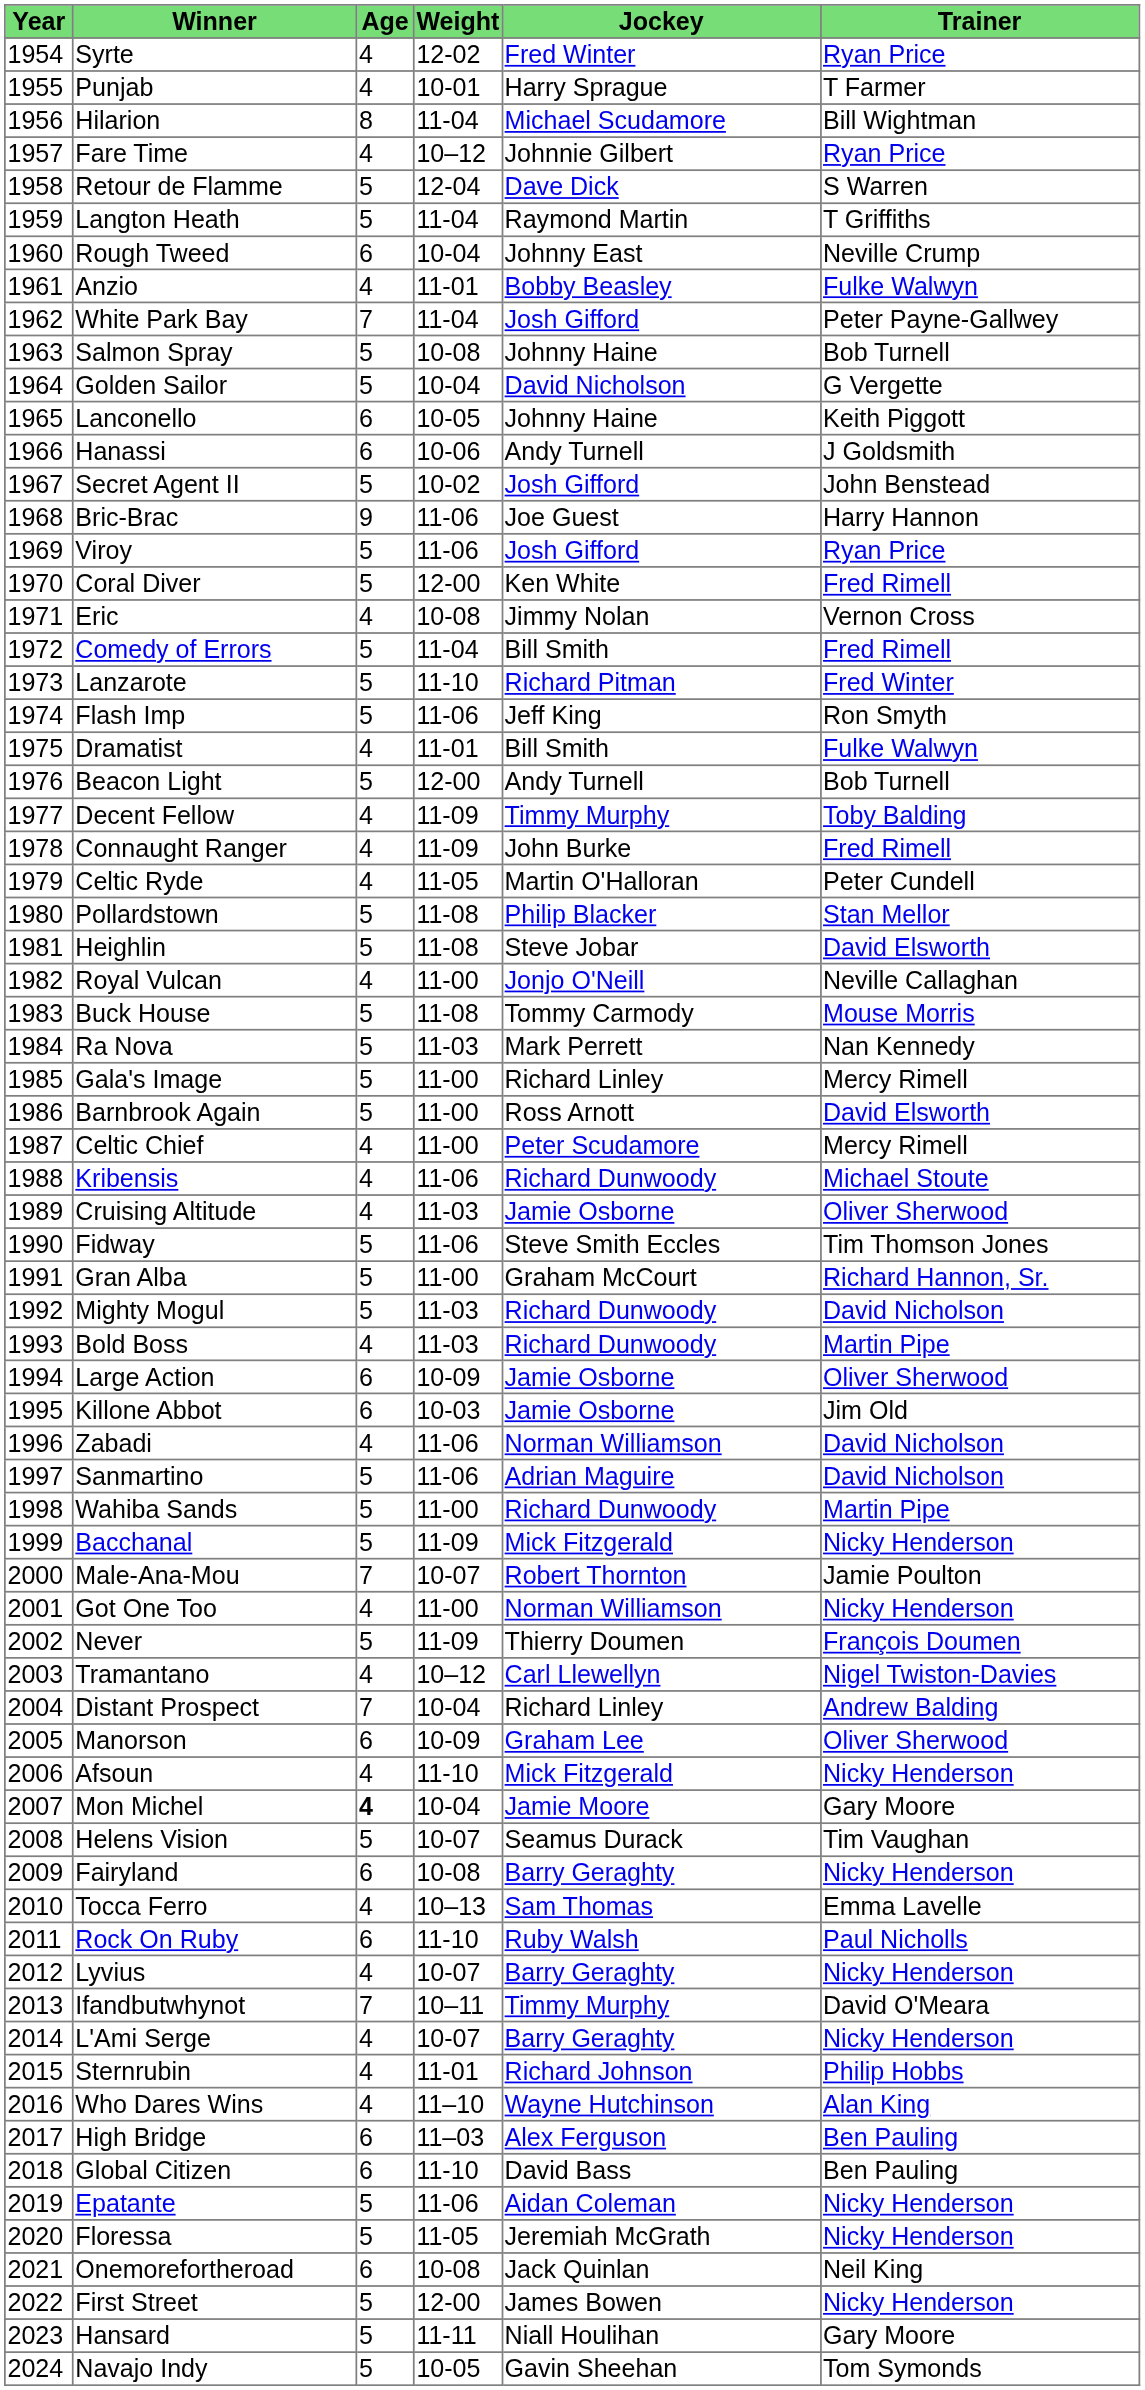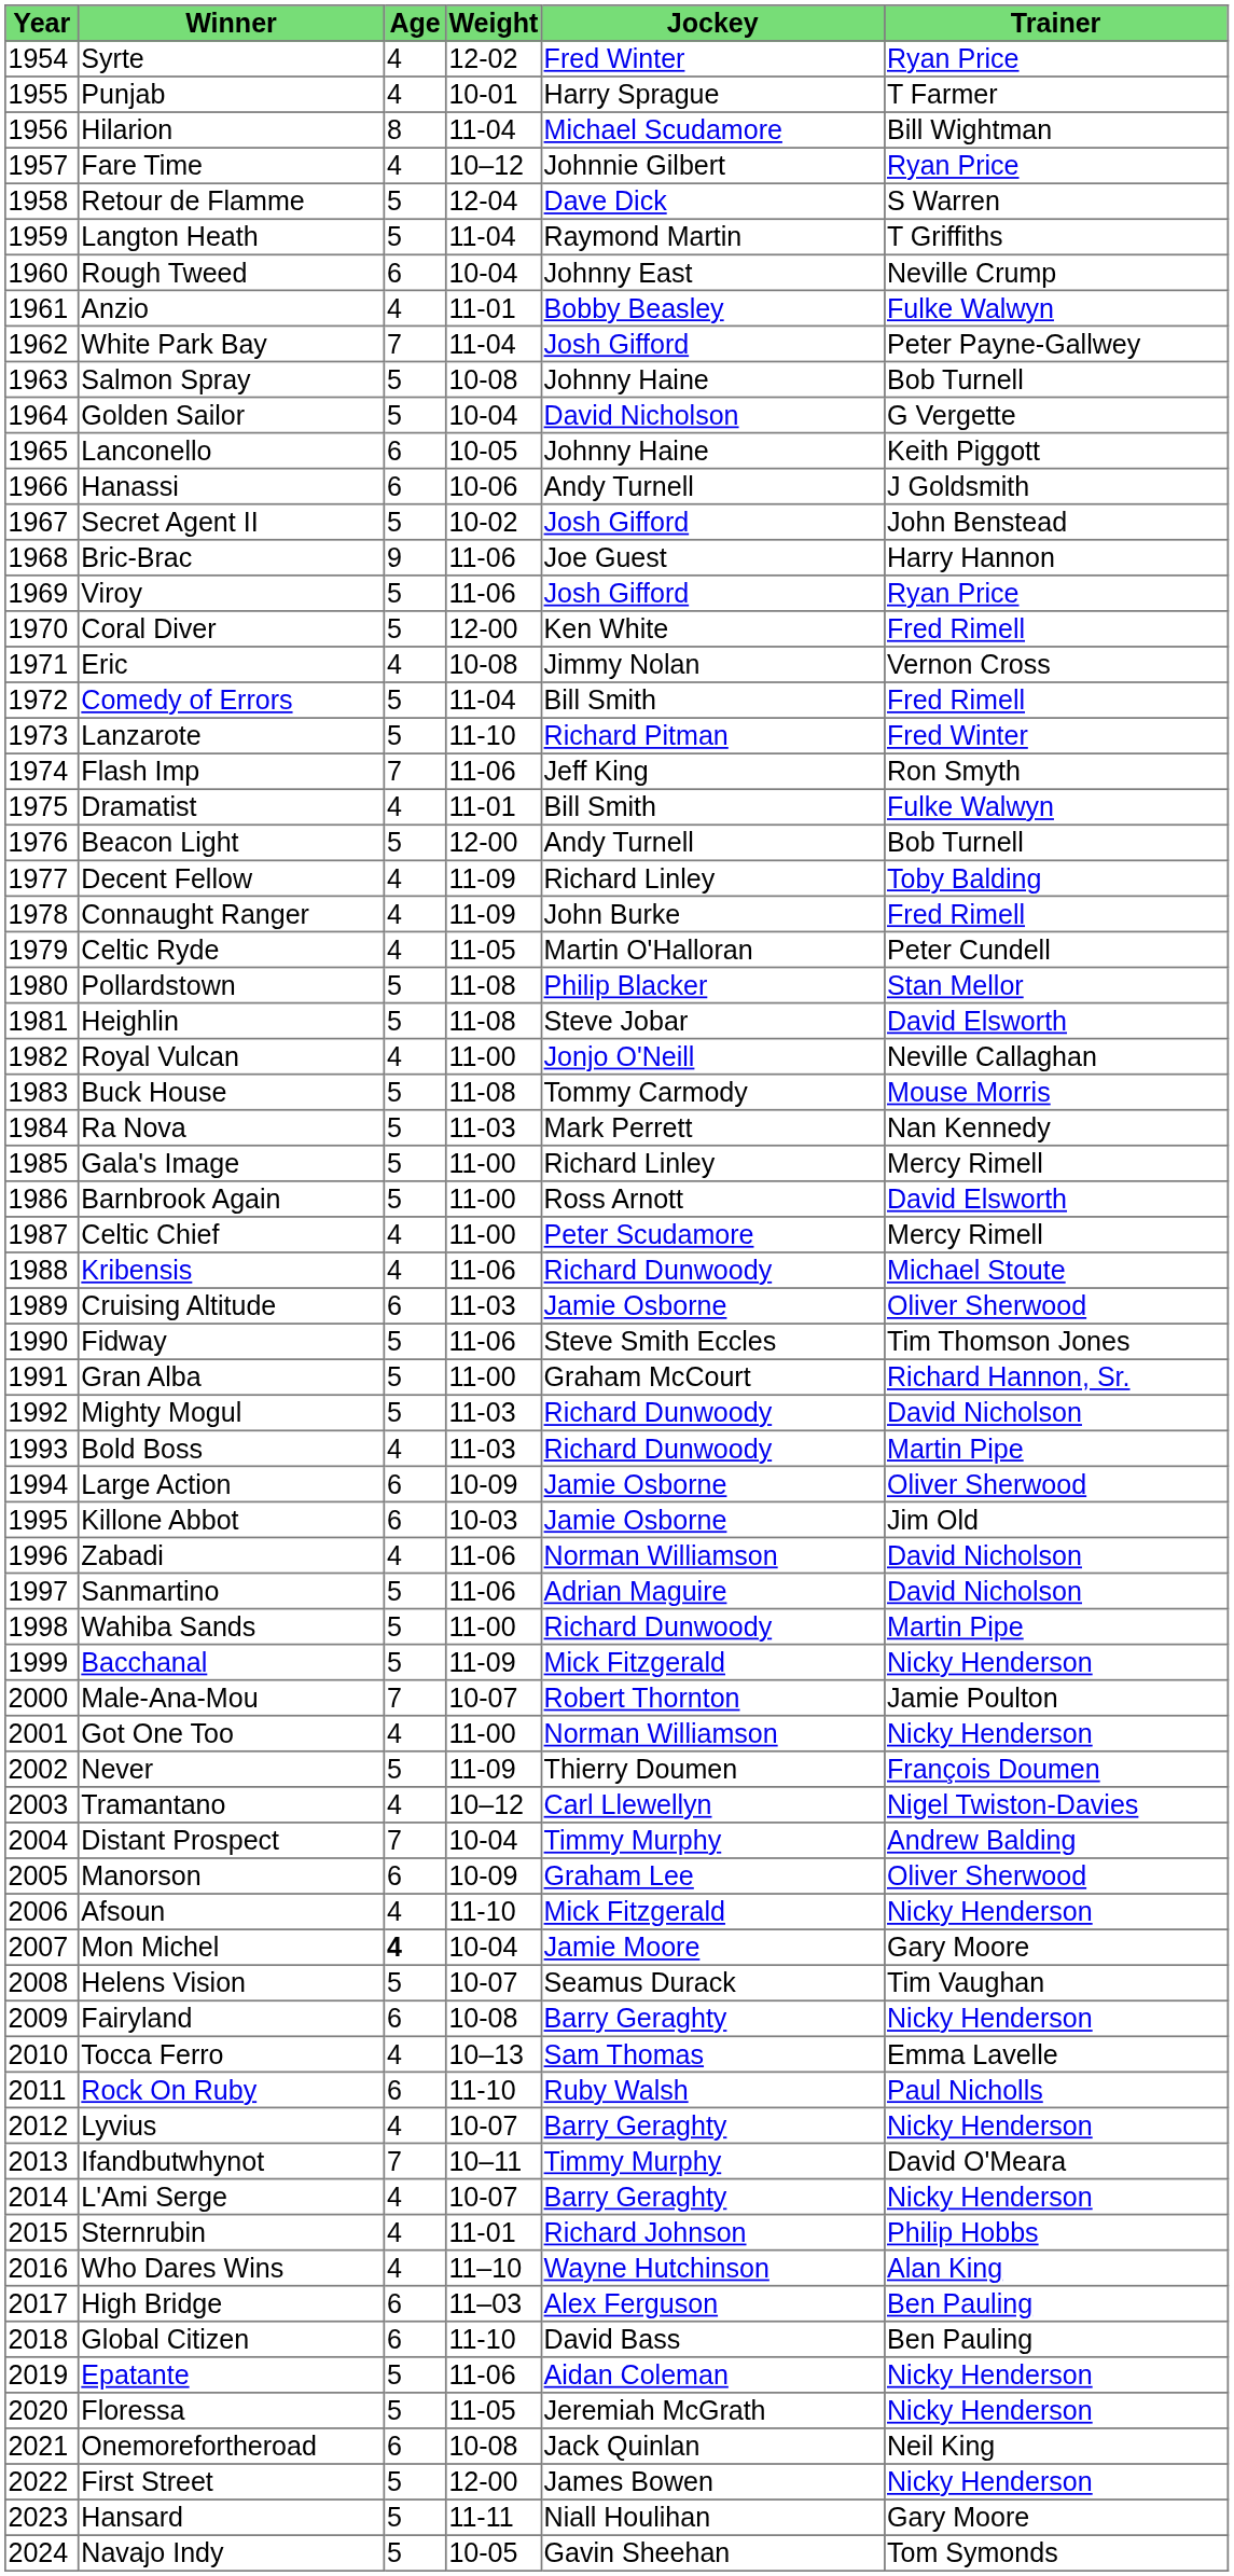Flash Imp | Age: 5 -> 7
Decent Fellow | Jockey: Timmy Murphy -> Richard Linley
Cruising Altitude | Age: 4 -> 6
Distant Prospect | Jockey: Richard Linley -> Timmy Murphy
